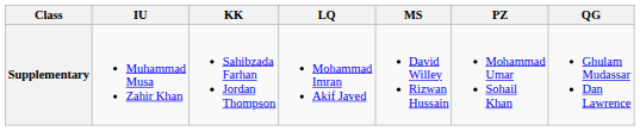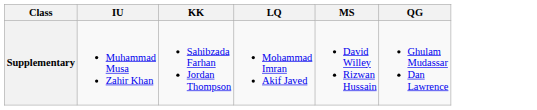- column: PZ | Mohammad Umar Sohail Khan
